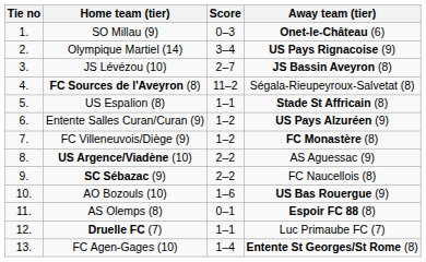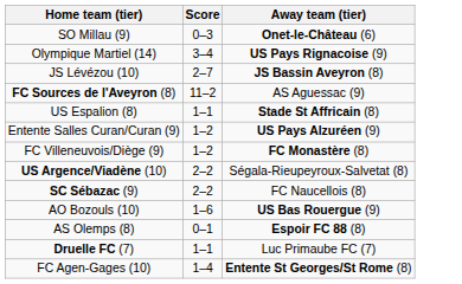- column: Tie no | 1. | 2. | 3. | 4. | 5. | 6. | 7. | 8. | 9. | 10. | 11. | 12. | 13.
FC Sources de l'Aveyron (8) | Away team (tier): Ségala-Rieupeyroux-Salvetat (8) -> AS Aguessac (9)
US Argence/Viadène (10) | Away team (tier): AS Aguessac (9) -> Ségala-Rieupeyroux-Salvetat (8)
